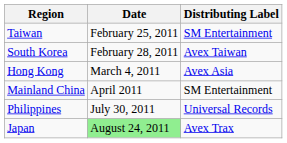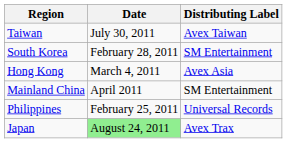Taiwan | Date: February 25, 2011 -> July 30, 2011
Taiwan | Distributing Label: SM Entertainment -> Avex Taiwan
South Korea | Distributing Label: Avex Taiwan -> SM Entertainment
Philippines | Date: July 30, 2011 -> February 25, 2011
